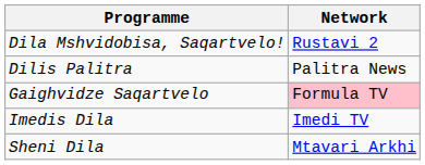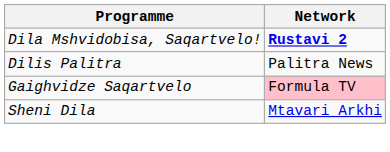Dila Mshvidobisa, Saqartvelo! | Network: normal -> bold
- row: Imedis Dila | Imedi TV
